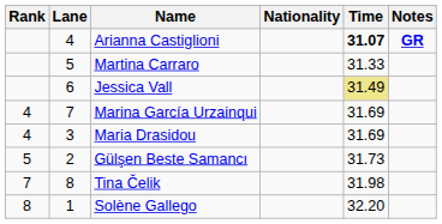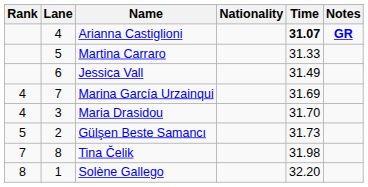Jessica Vall | Time: khaki background -> no background
Maria Drasidou | Time: 31.69 -> 31.70
